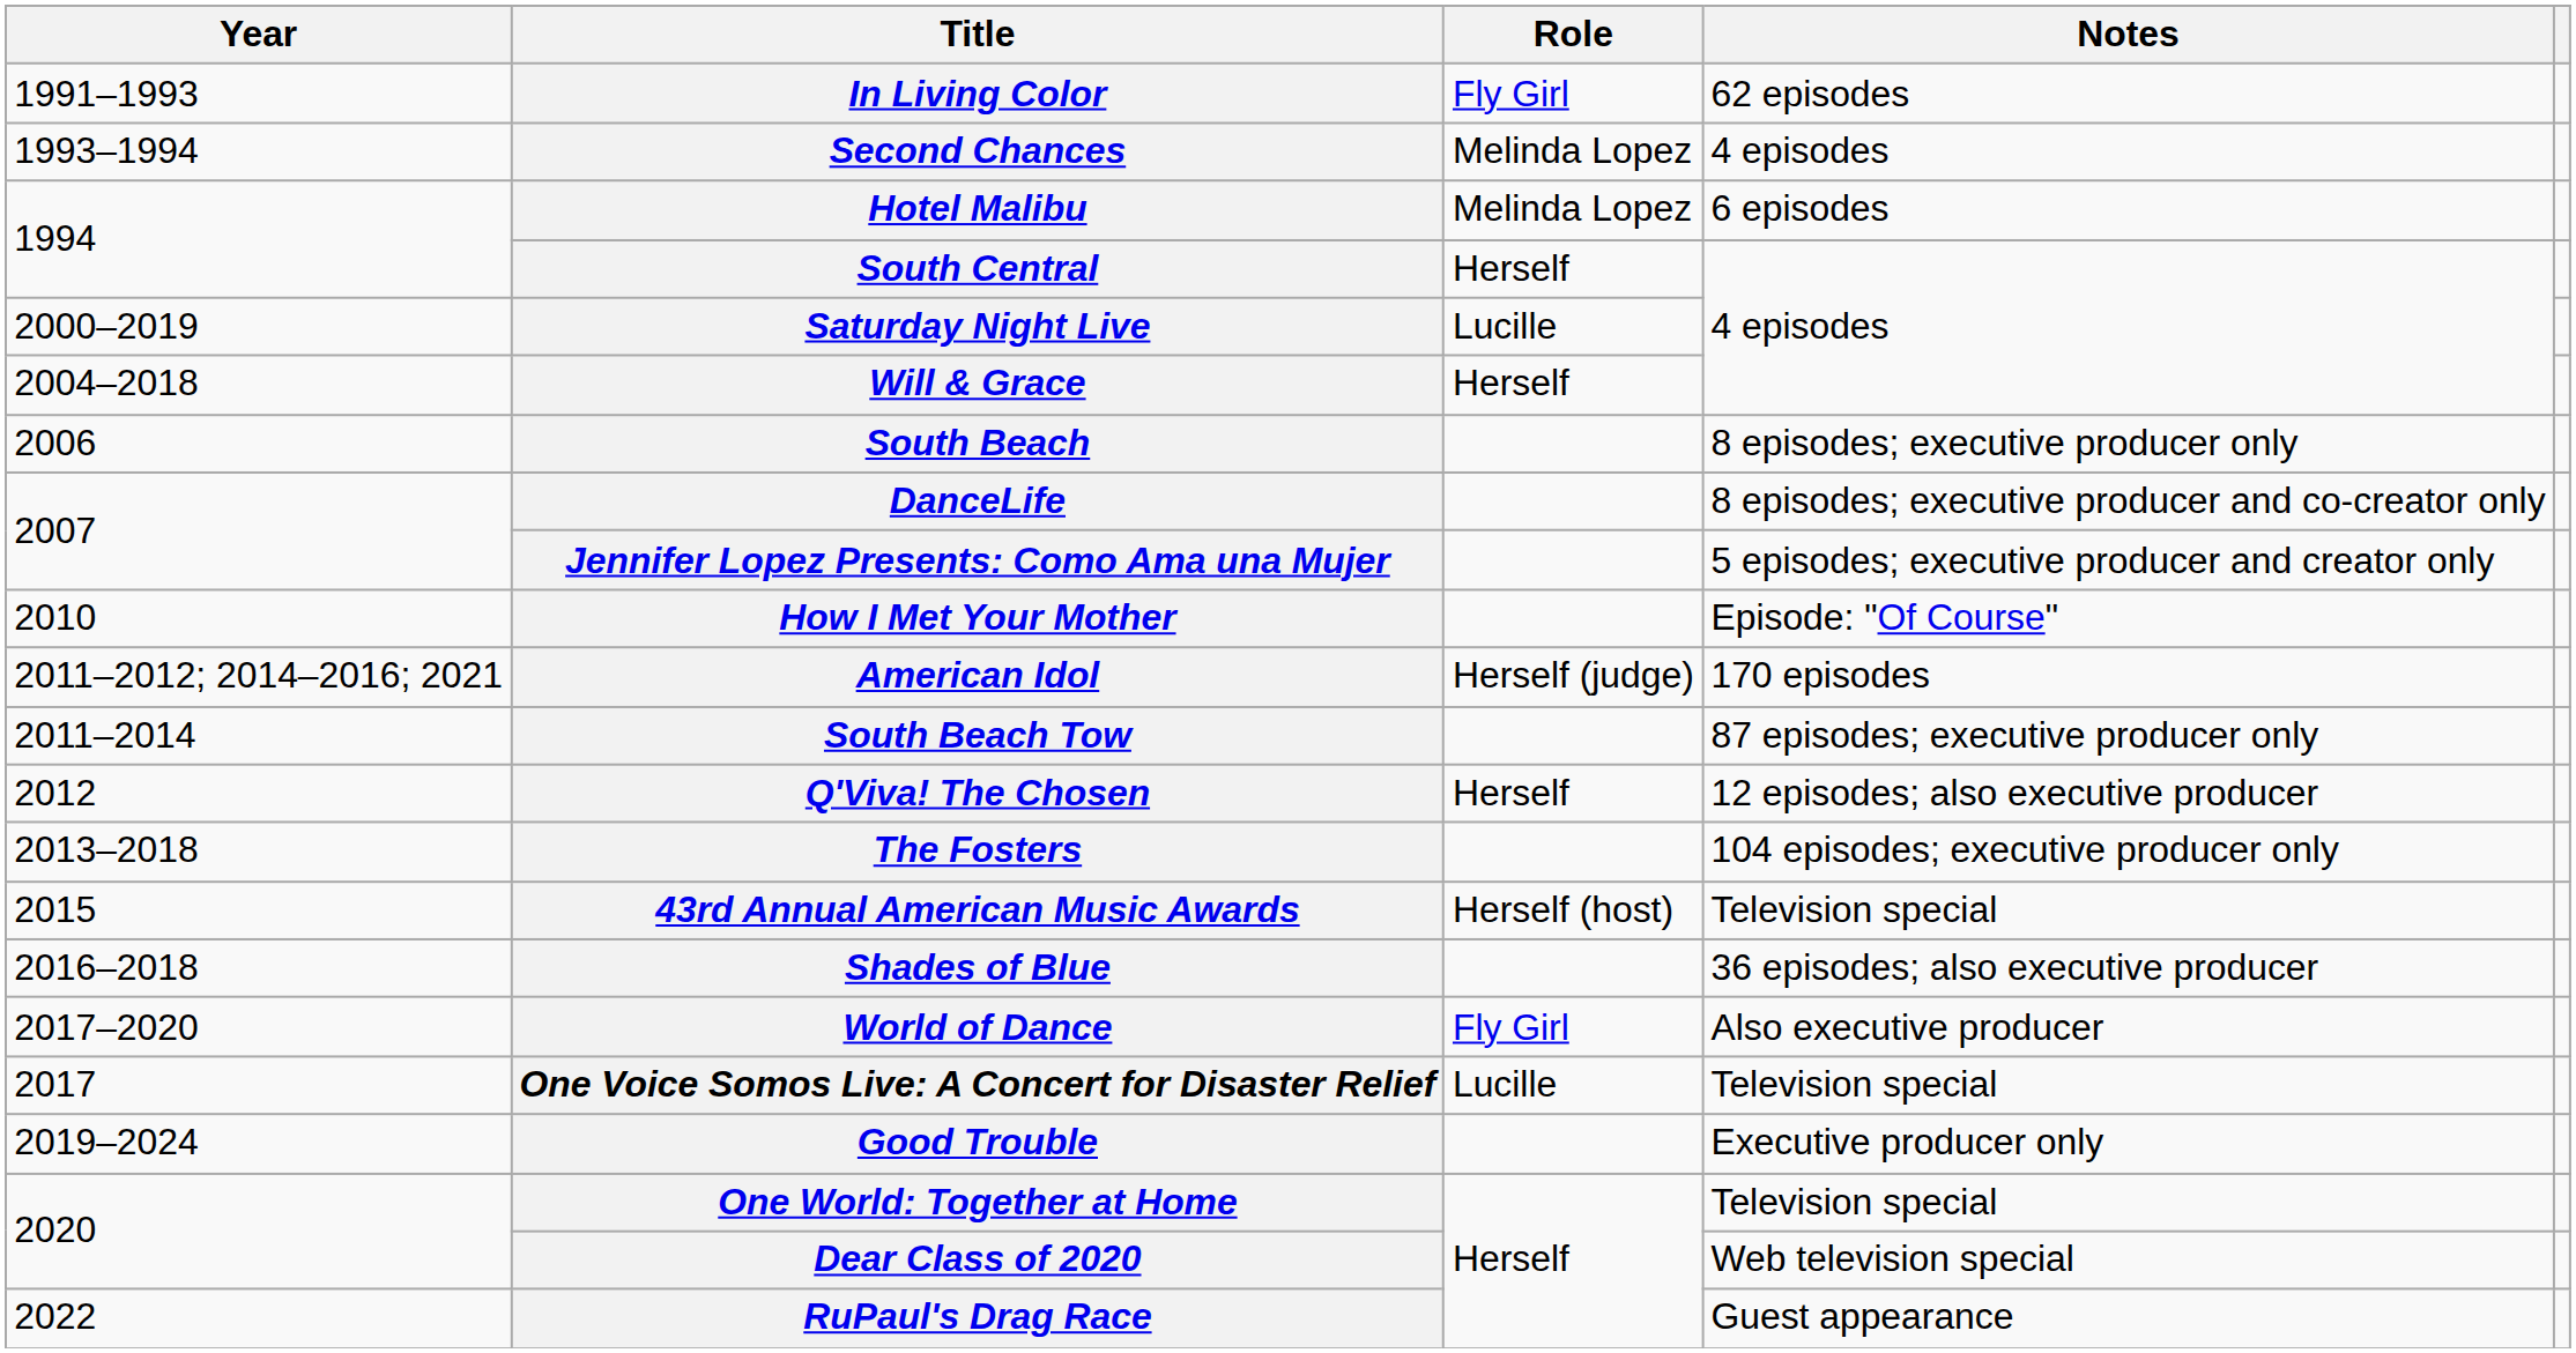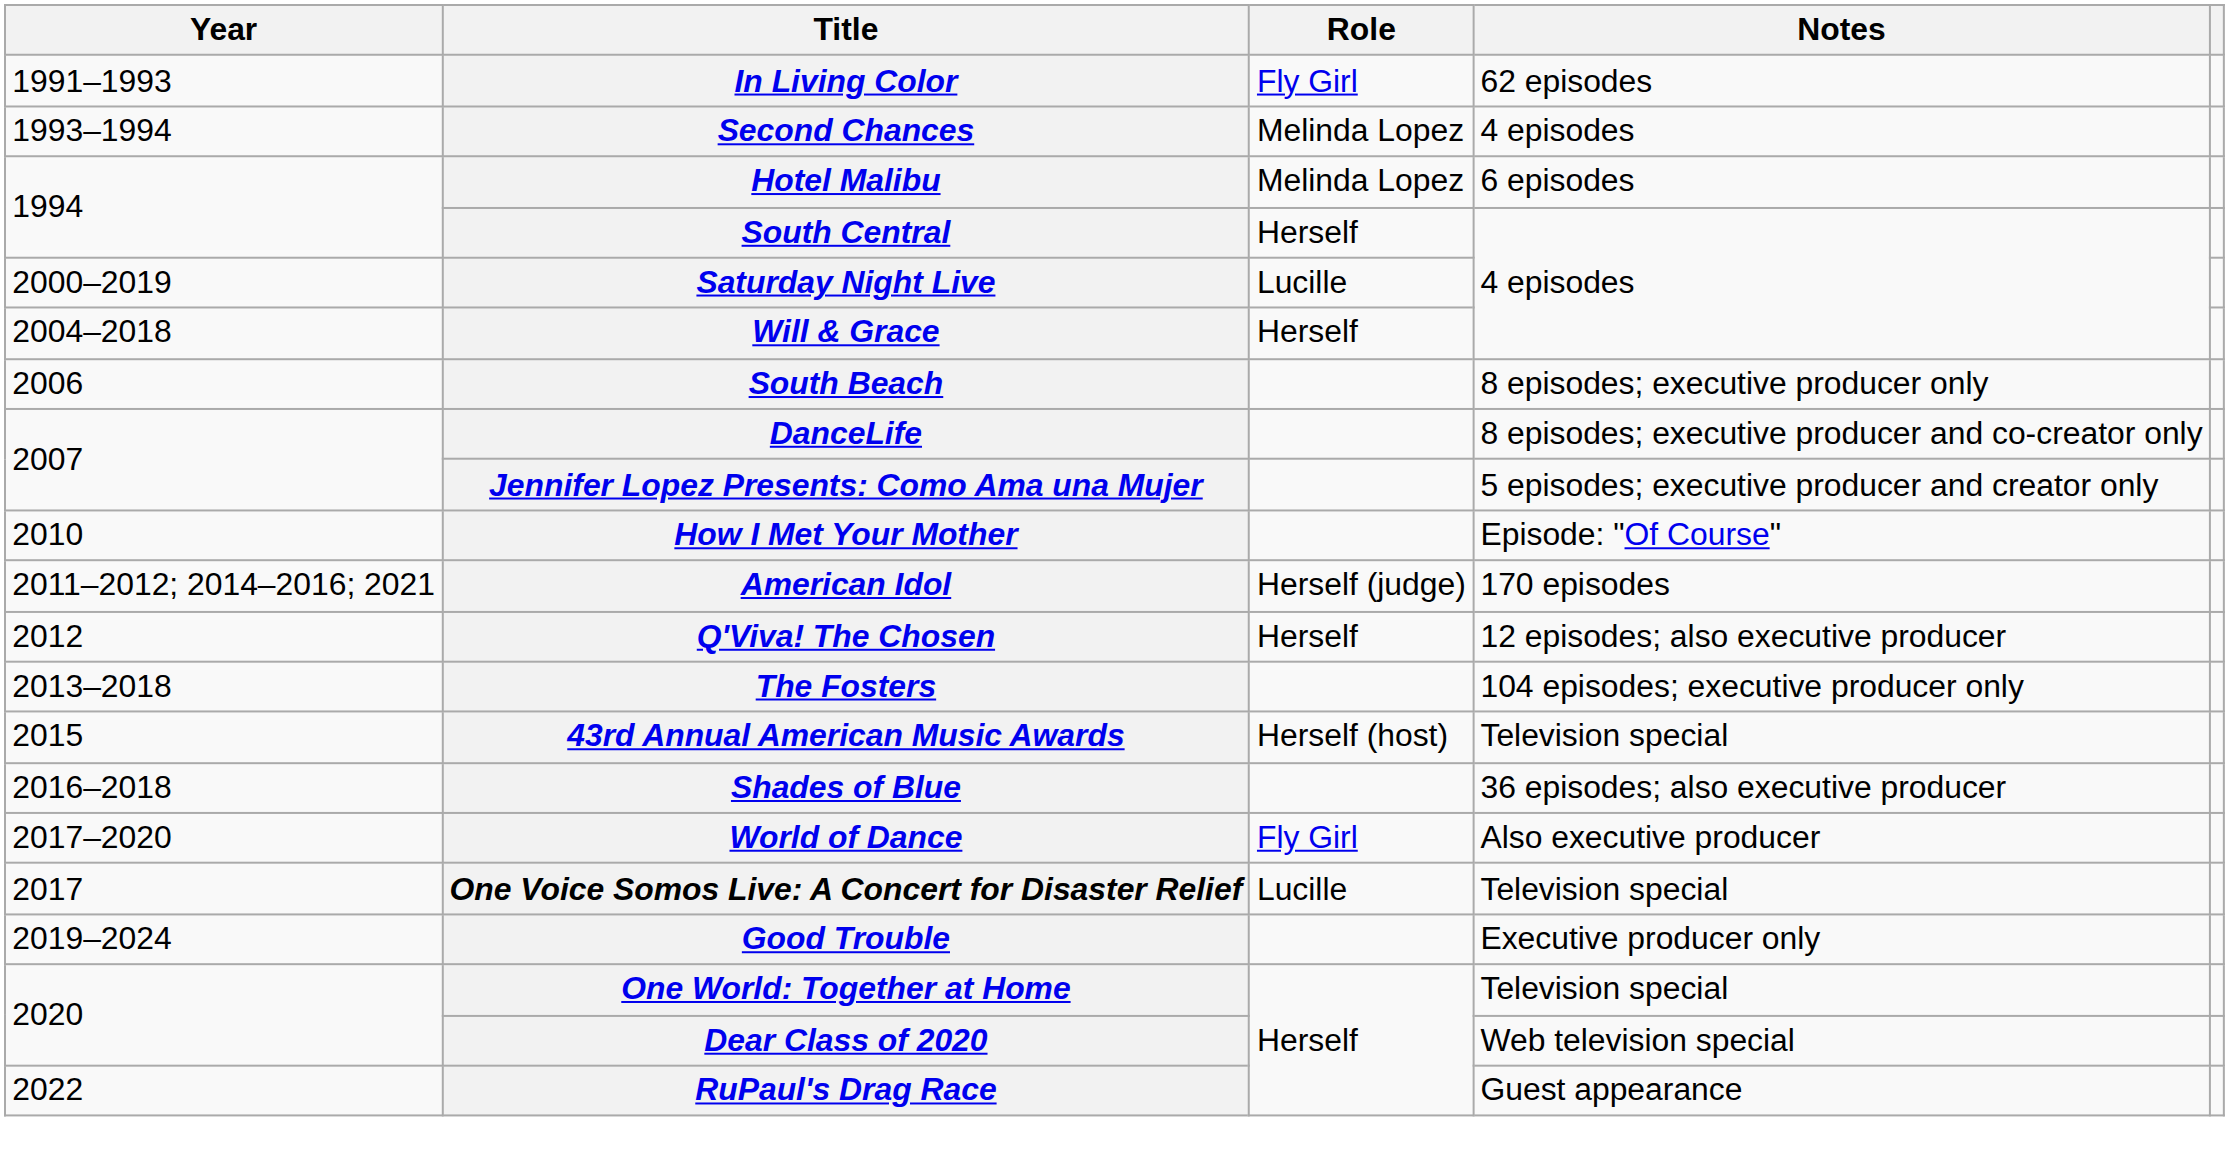- row: 2011–2014 | South Beach Tow | 87 episodes; executive producer only
